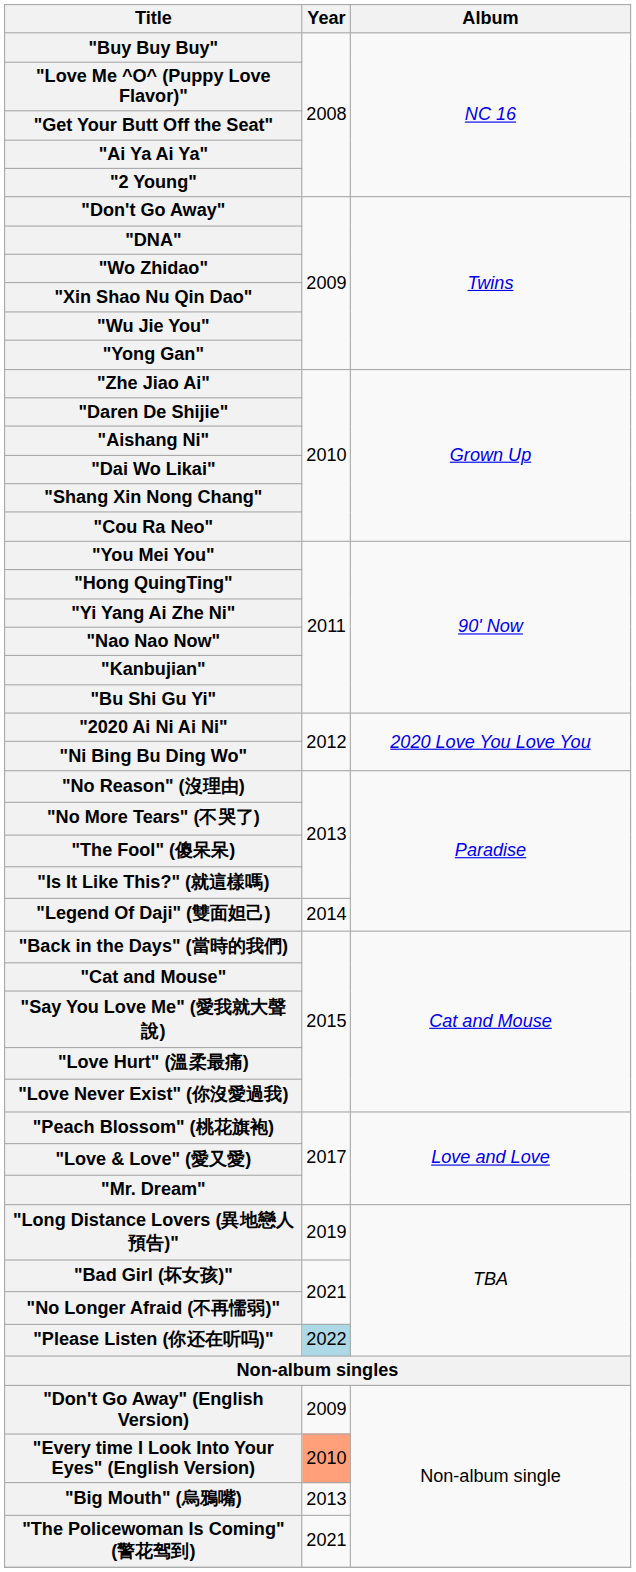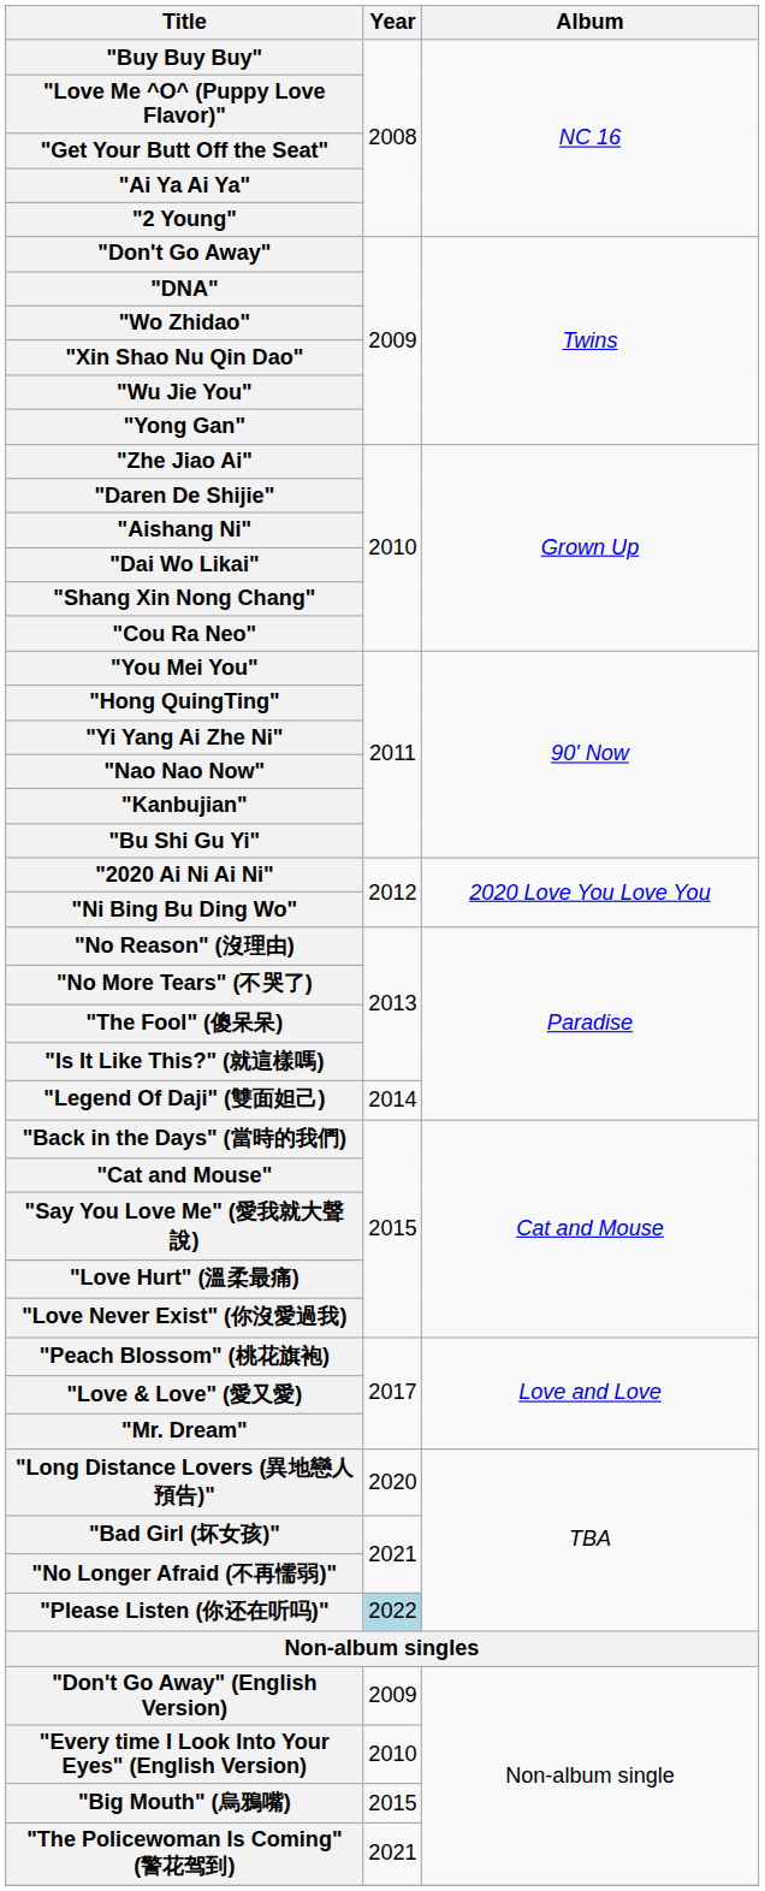"Long Distance Lovers (異地戀人預告)" | Year: 2019 -> 2020
"Every time I Look Into Your Eyes" (English Version) | Year: lightsalmon background -> no background
"Big Mouth" (烏鴉嘴) | Year: 2013 -> 2015
